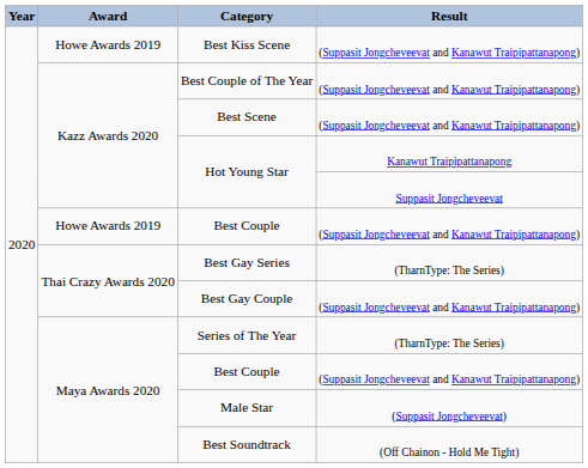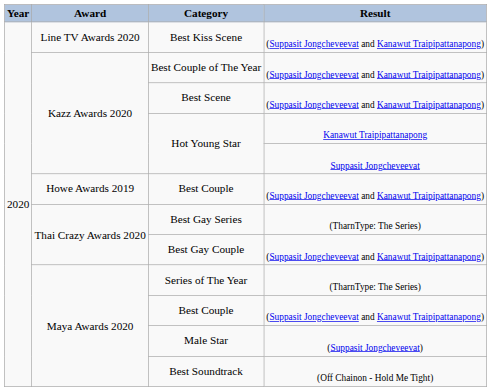Best Kiss Scene | Award: Howe Awards 2019 -> Line TV Awards 2020
